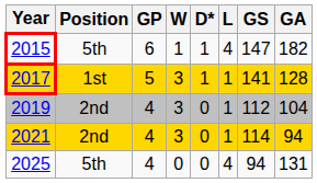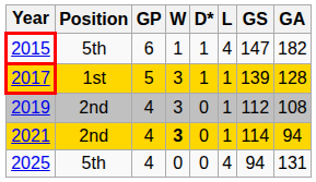2017 | GS: 141 -> 139
2019 | GA: 104 -> 108
2021 | W: normal -> bold
